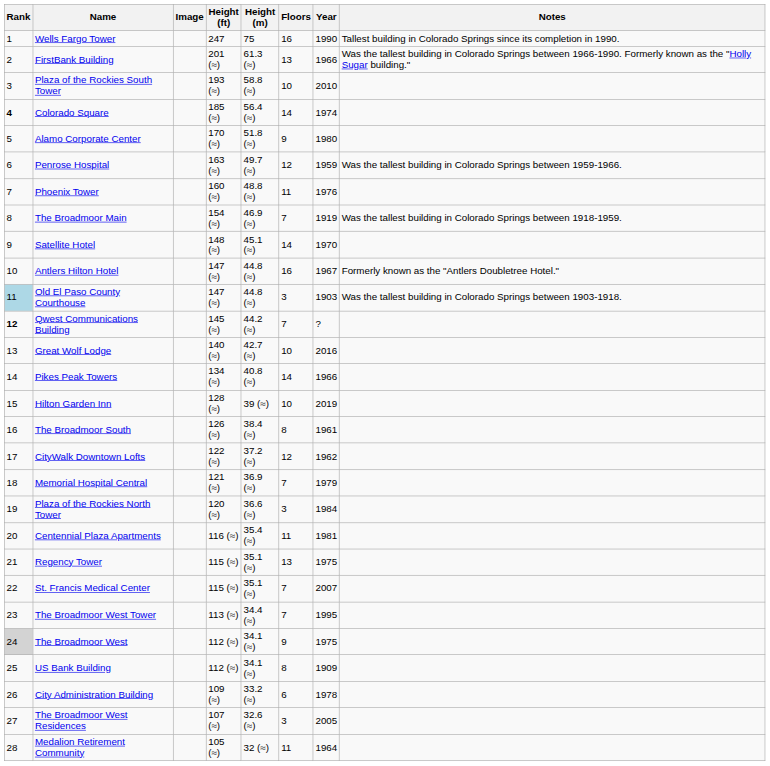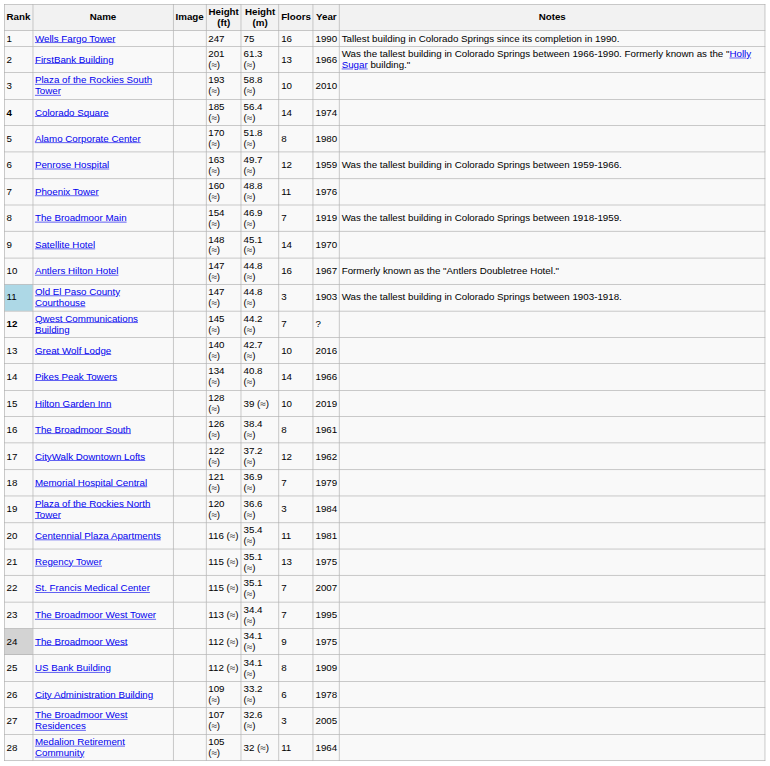Alamo Corporate Center | Floors: 9 -> 8
